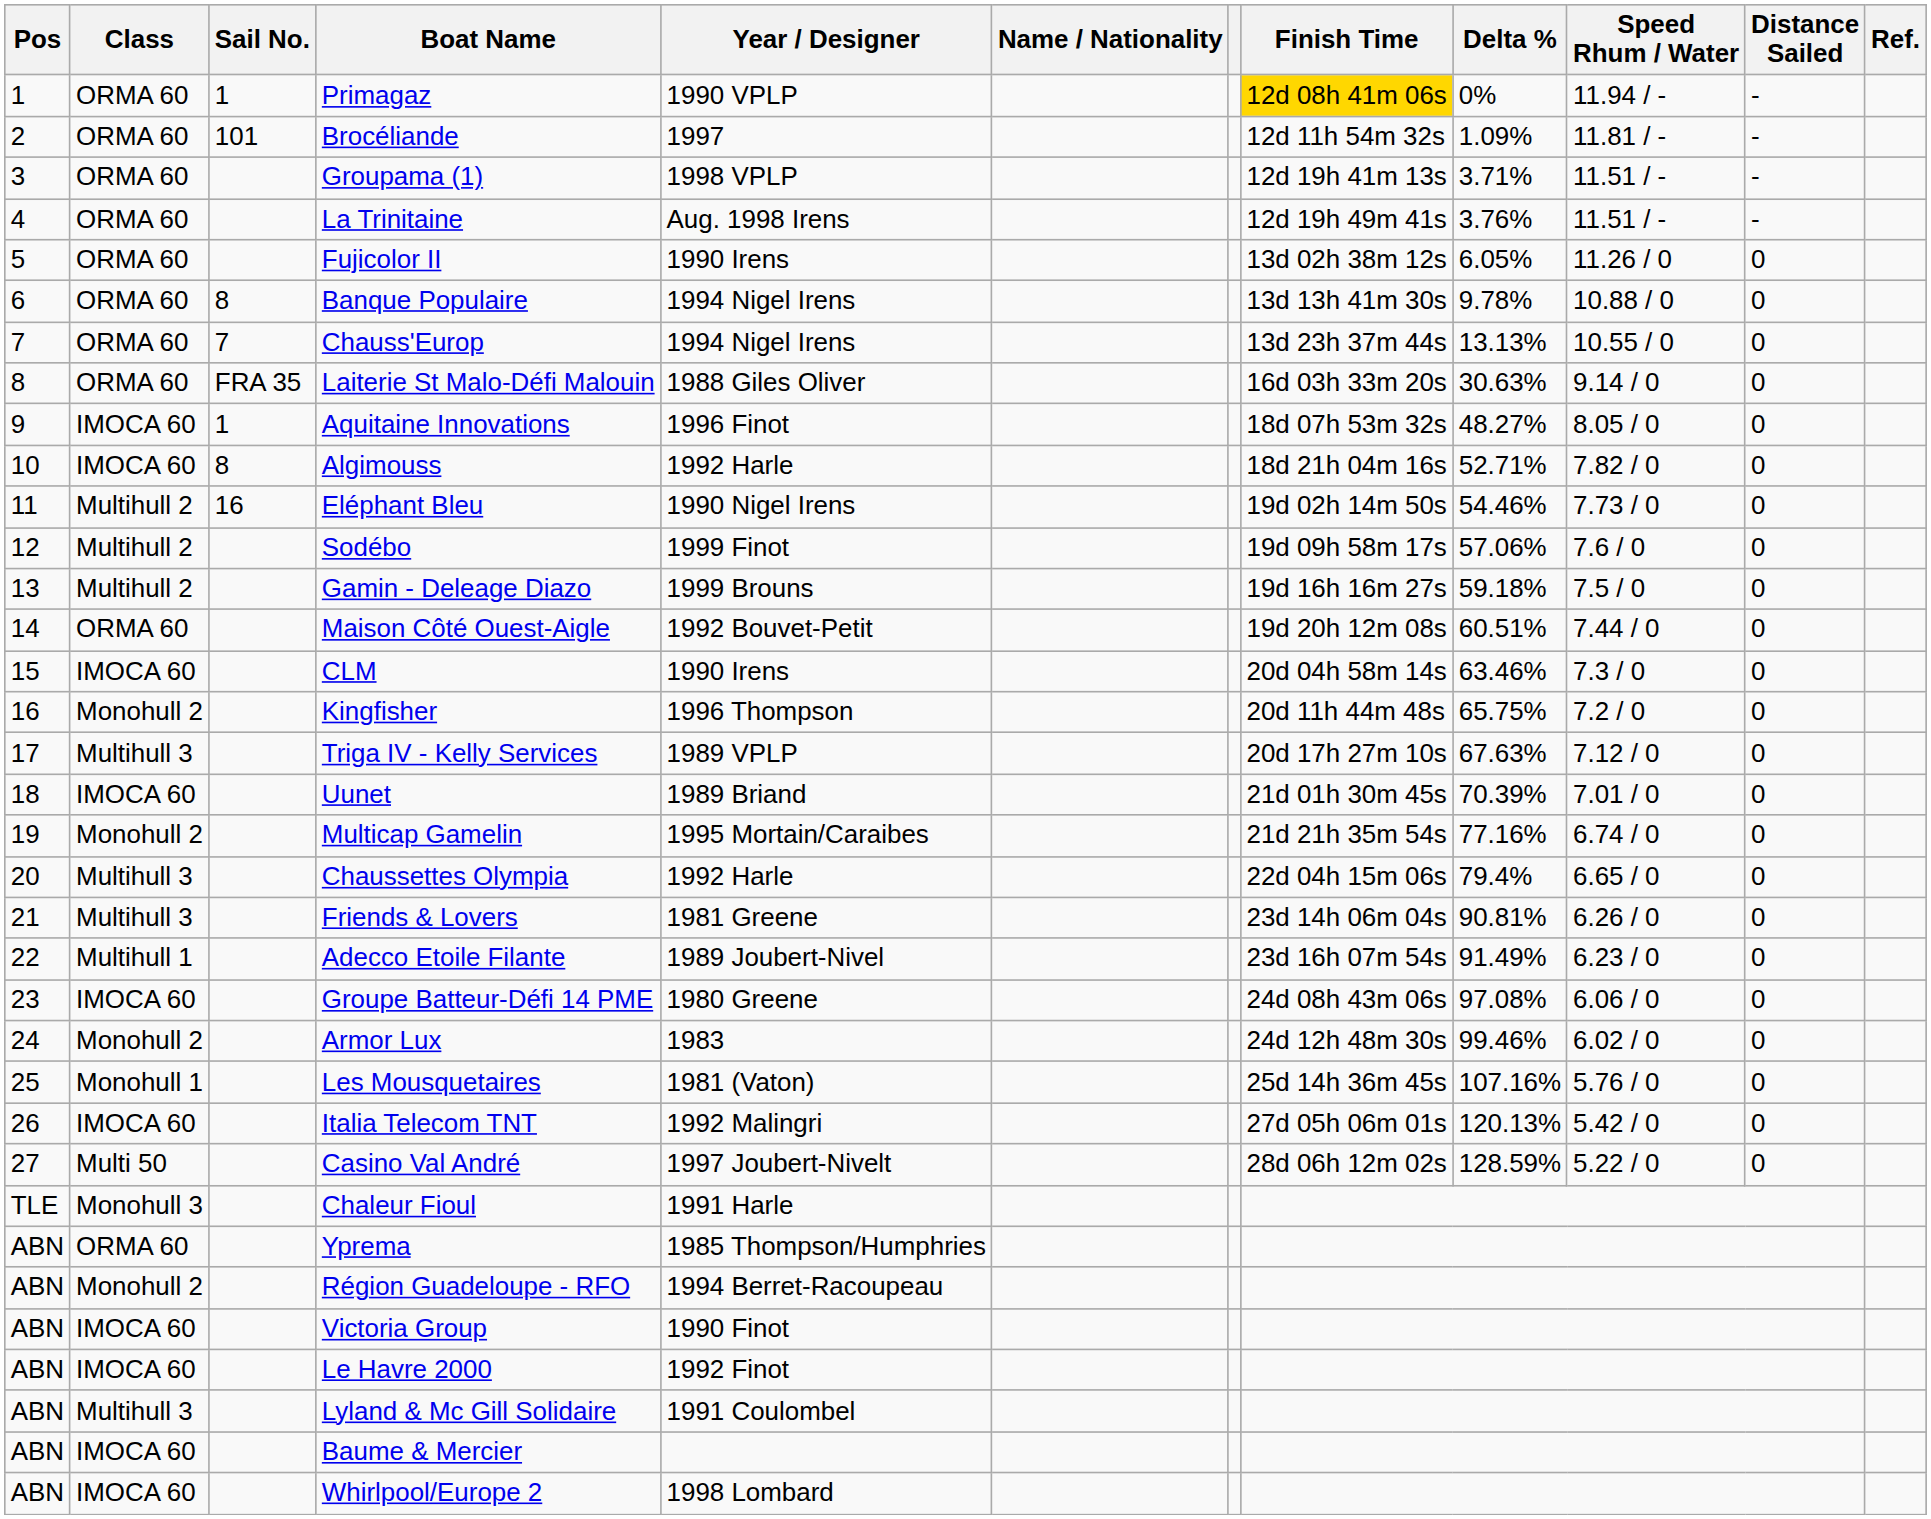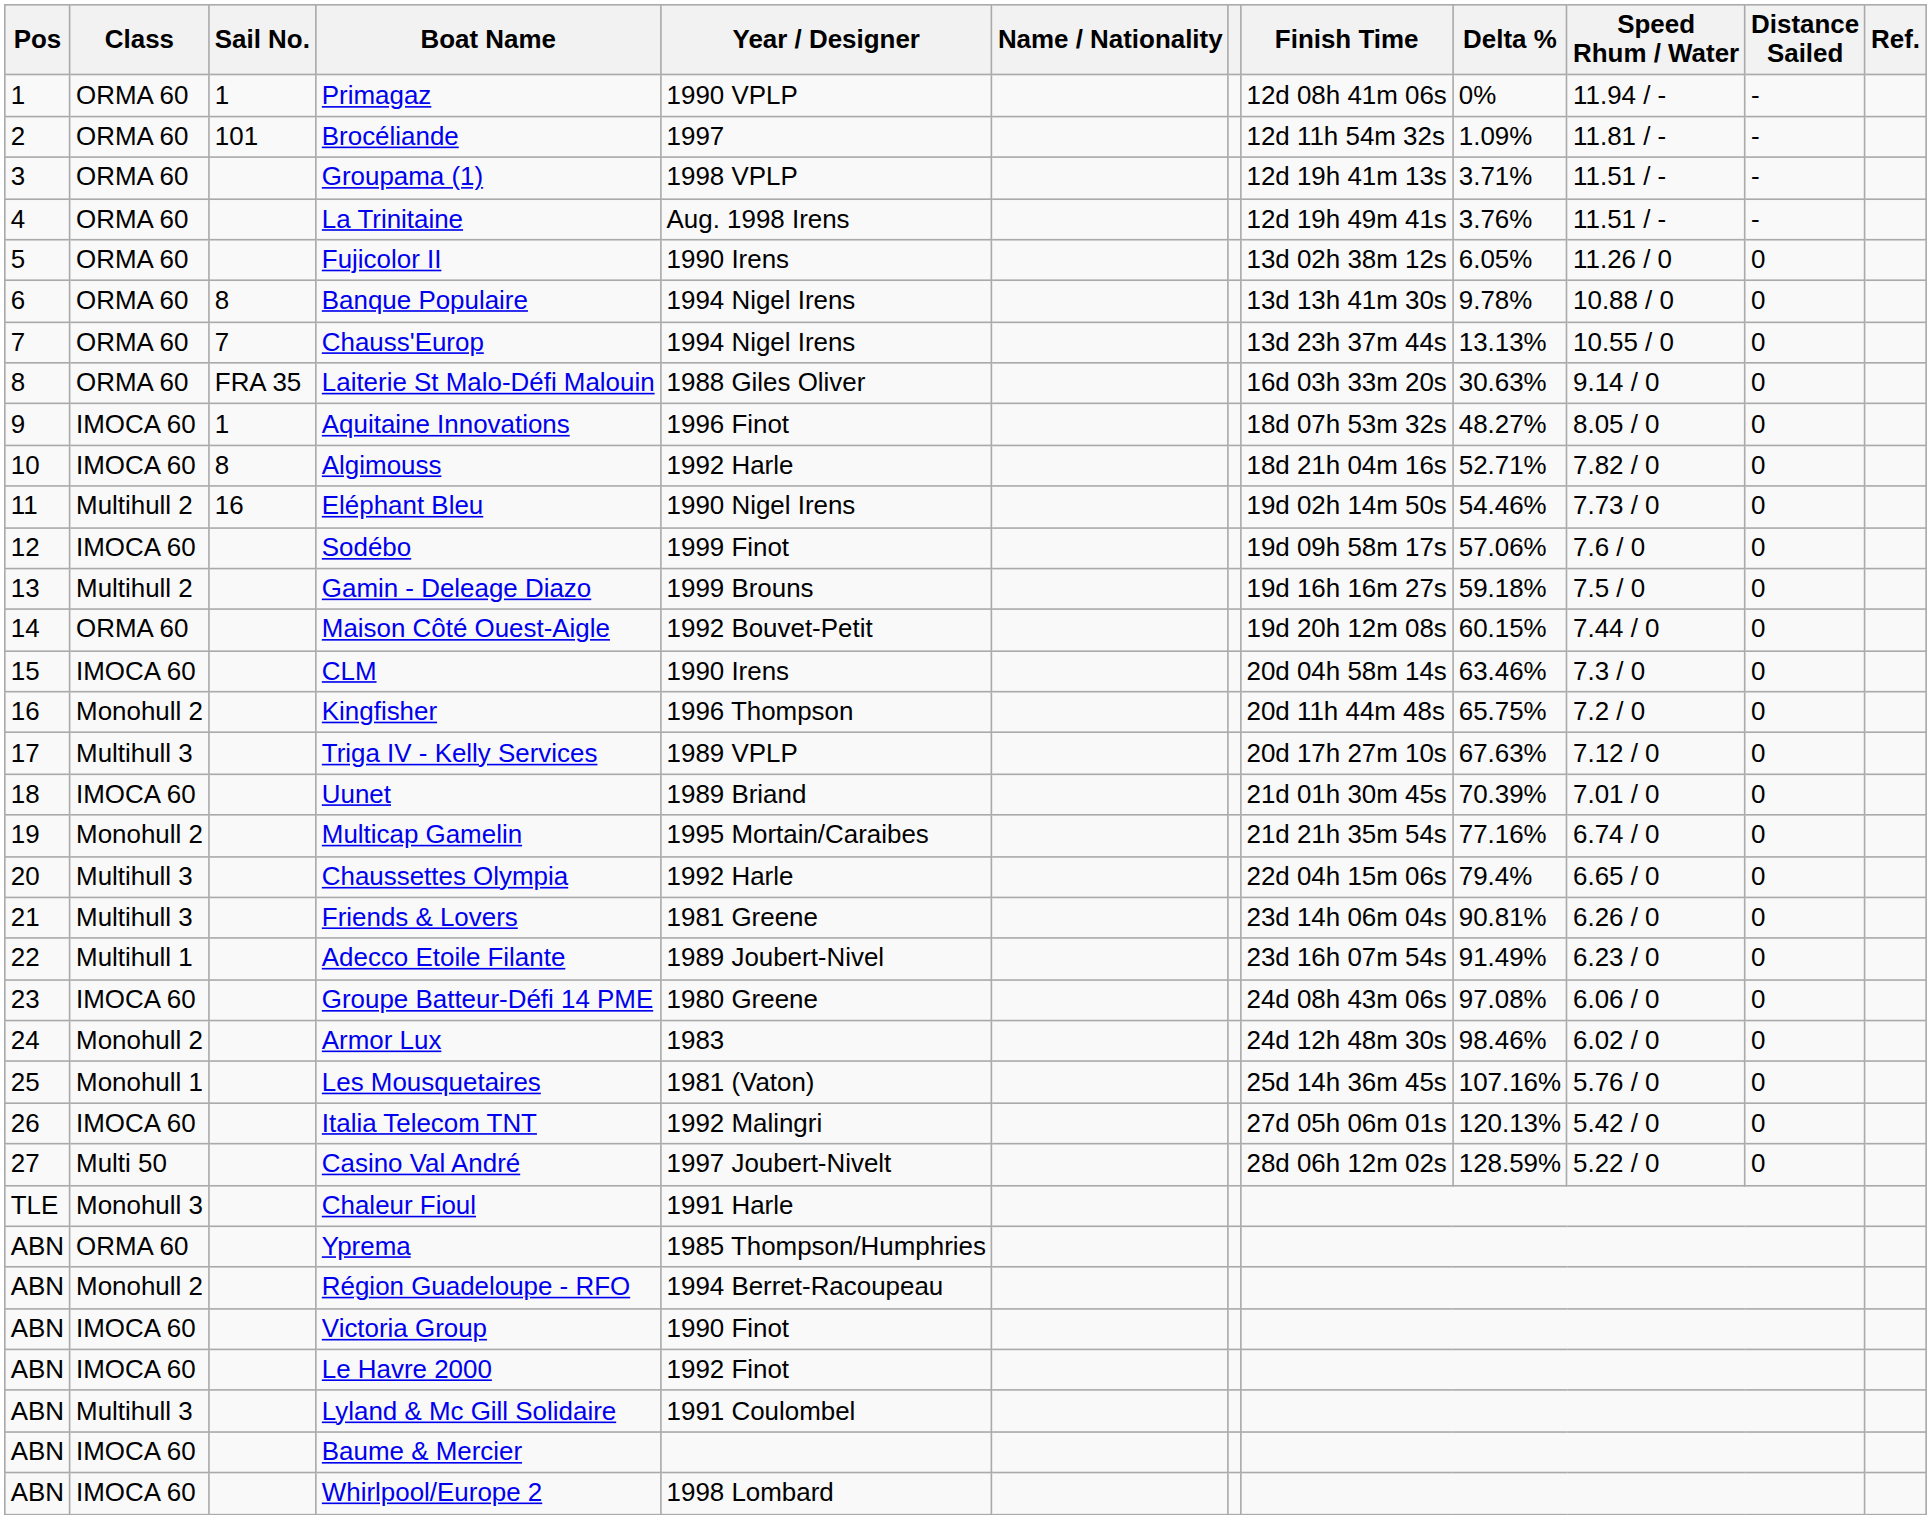Primagaz | Finish Time: gold background -> no background
Sodébo | Class: Multihull 2 -> IMOCA 60
Maison Côté Ouest-Aigle | Delta %: 60.51% -> 60.15%
Armor Lux | Delta %: 99.46% -> 98.46%
